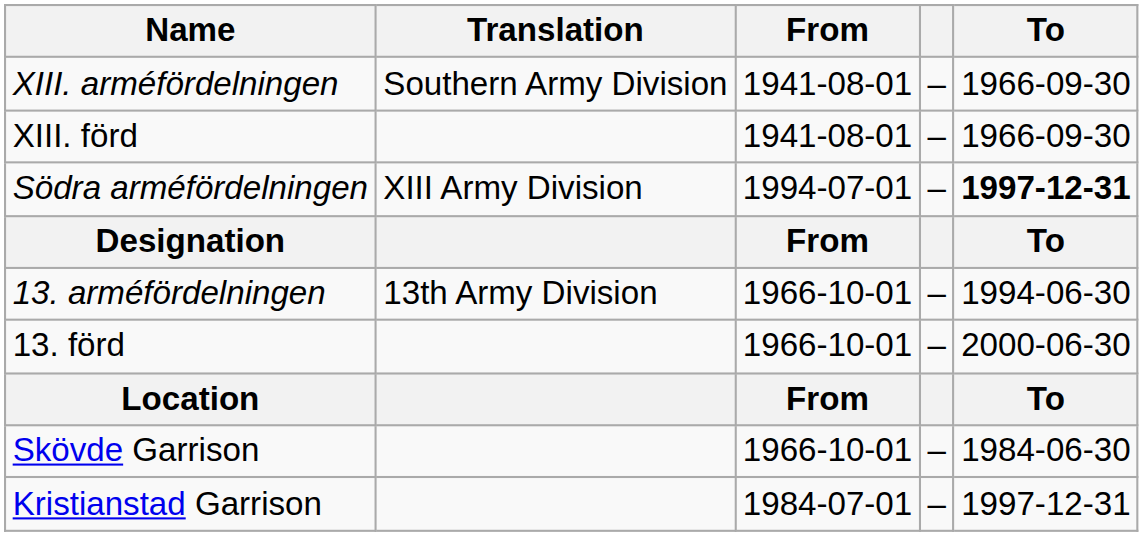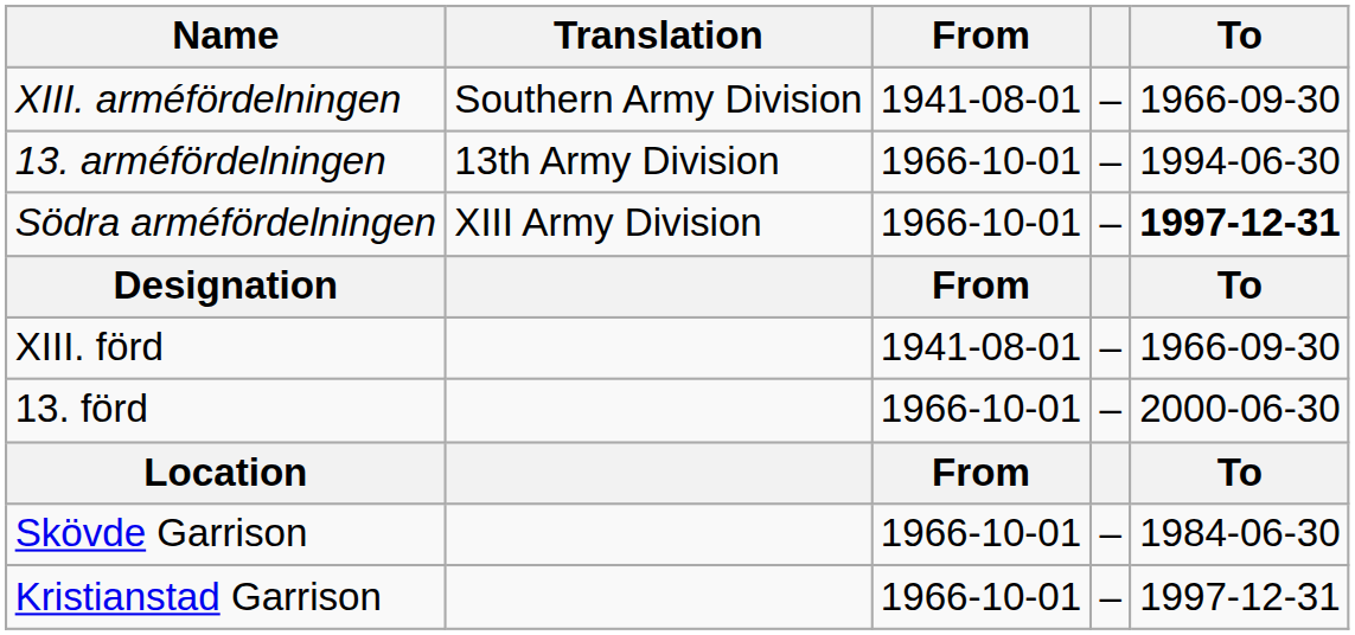rows swapped: 13. arméfördelningen <-> XIII. förd
Södra arméfördelningen | From: 1994-07-01 -> 1966-10-01
Kristianstad Garrison | From: 1984-07-01 -> 1966-10-01
